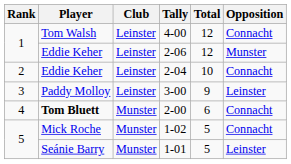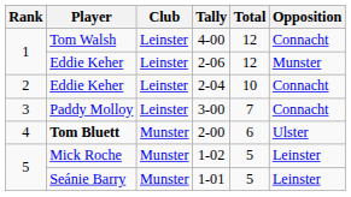3-00 | Total: 9 -> 7
3-00 | Opposition: Leinster -> Connacht
2-00 | Opposition: Connacht -> Ulster
1-02 | Opposition: Connacht -> Leinster
